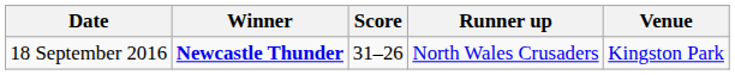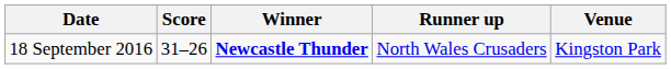columns swapped: Winner <-> Score
